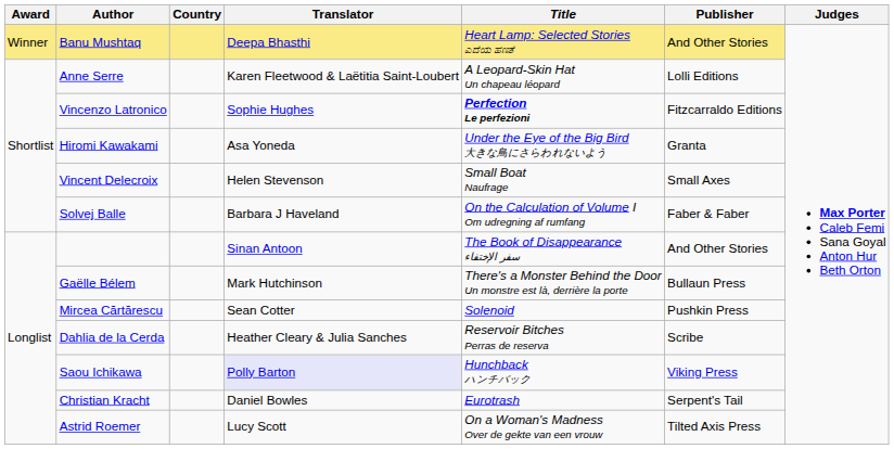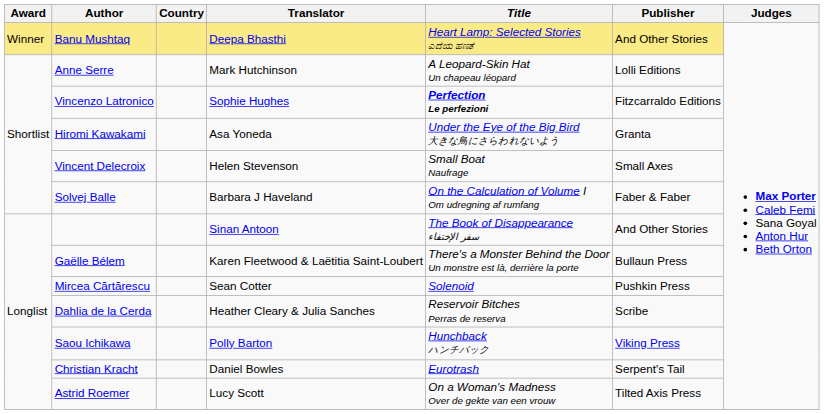Anne Serre | Translator: Karen Fleetwood & Laëtitia Saint-Loubert -> Mark Hutchinson
Gaëlle Bélem | Translator: Mark Hutchinson -> Karen Fleetwood & Laëtitia Saint-Loubert
Saou Ichikawa | Translator: lavender background -> no background
